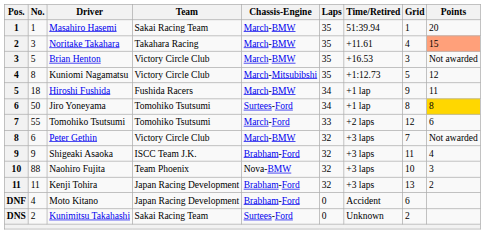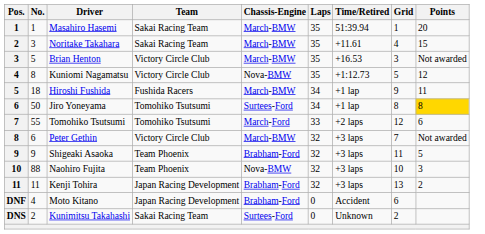Noritake Takahara | Team: Takahara Racing -> Sakai Racing Team
Noritake Takahara | Points: lightsalmon background -> no background
Kuniomi Nagamatsu | Chassis-Engine: March-Mitsubibshi -> Nova-BMW
Shigeaki Asaoka | Team: ISCC Team J.K. -> Team Phoenix
Shigeaki Asaoka | Points: 4 -> 5
